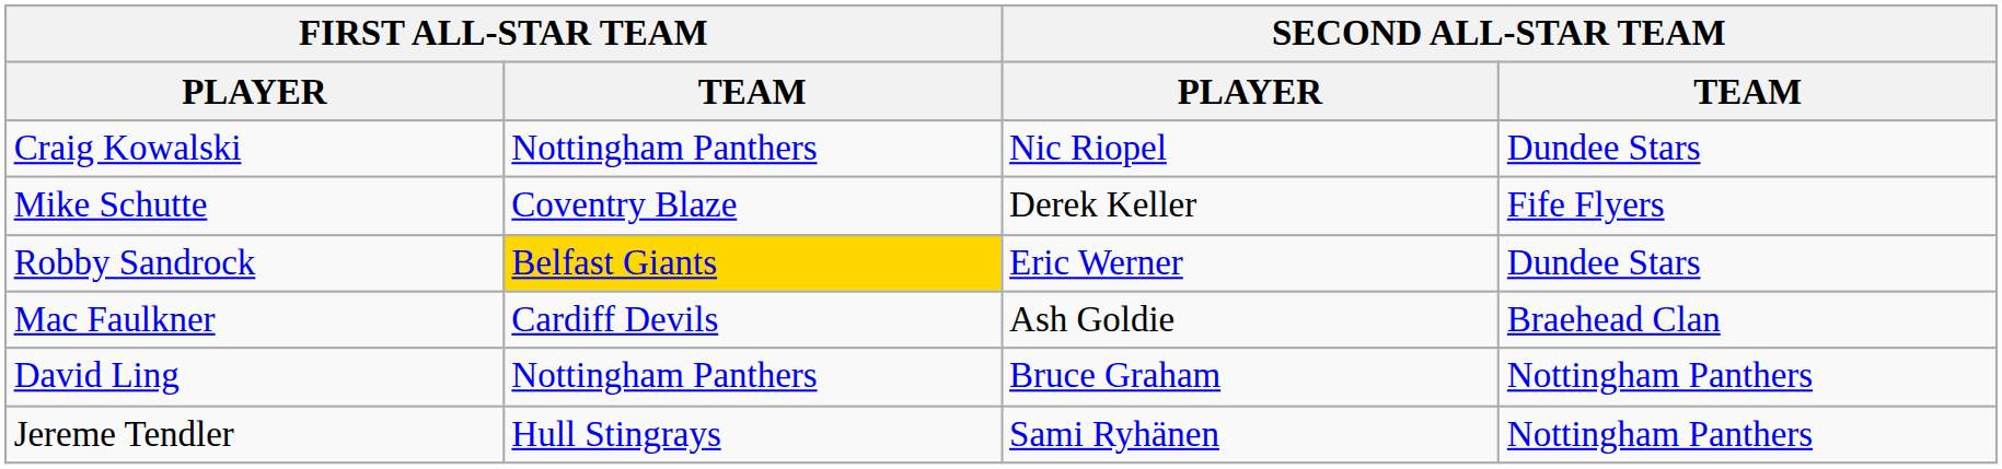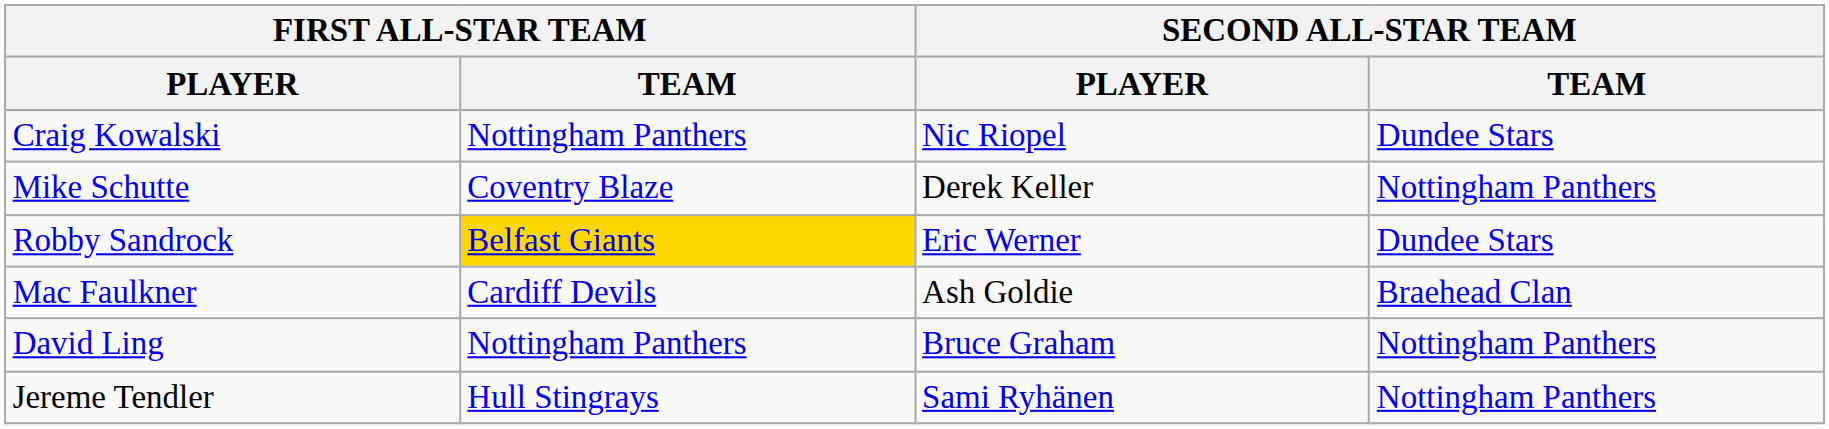Mike Schutte | SECOND ALL-STAR TEAM / TEAM: Fife Flyers -> Nottingham Panthers
